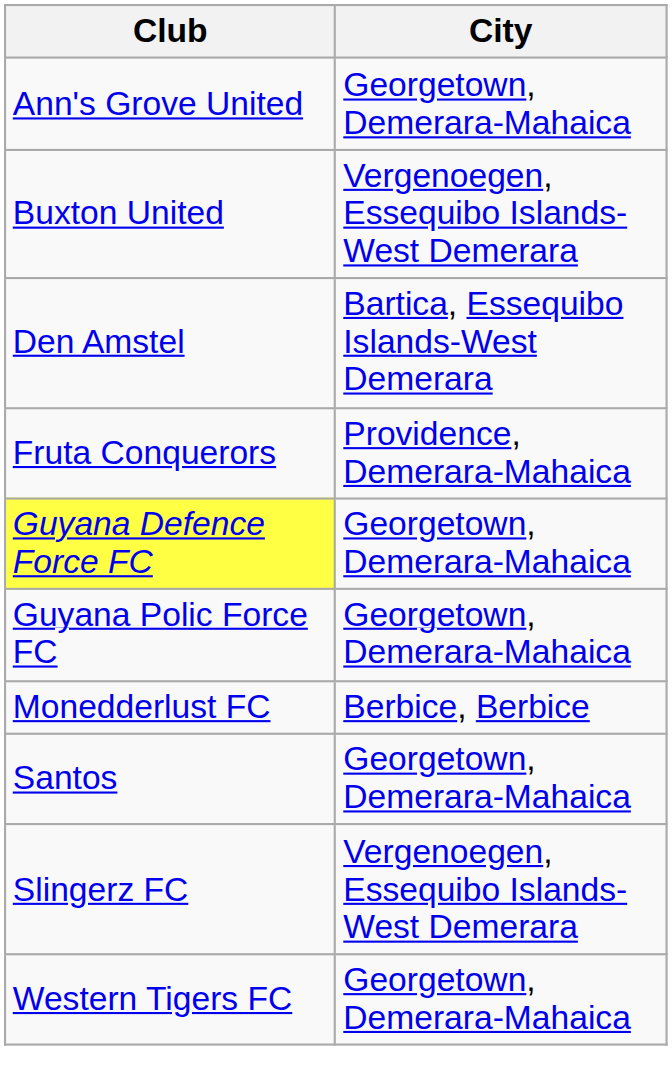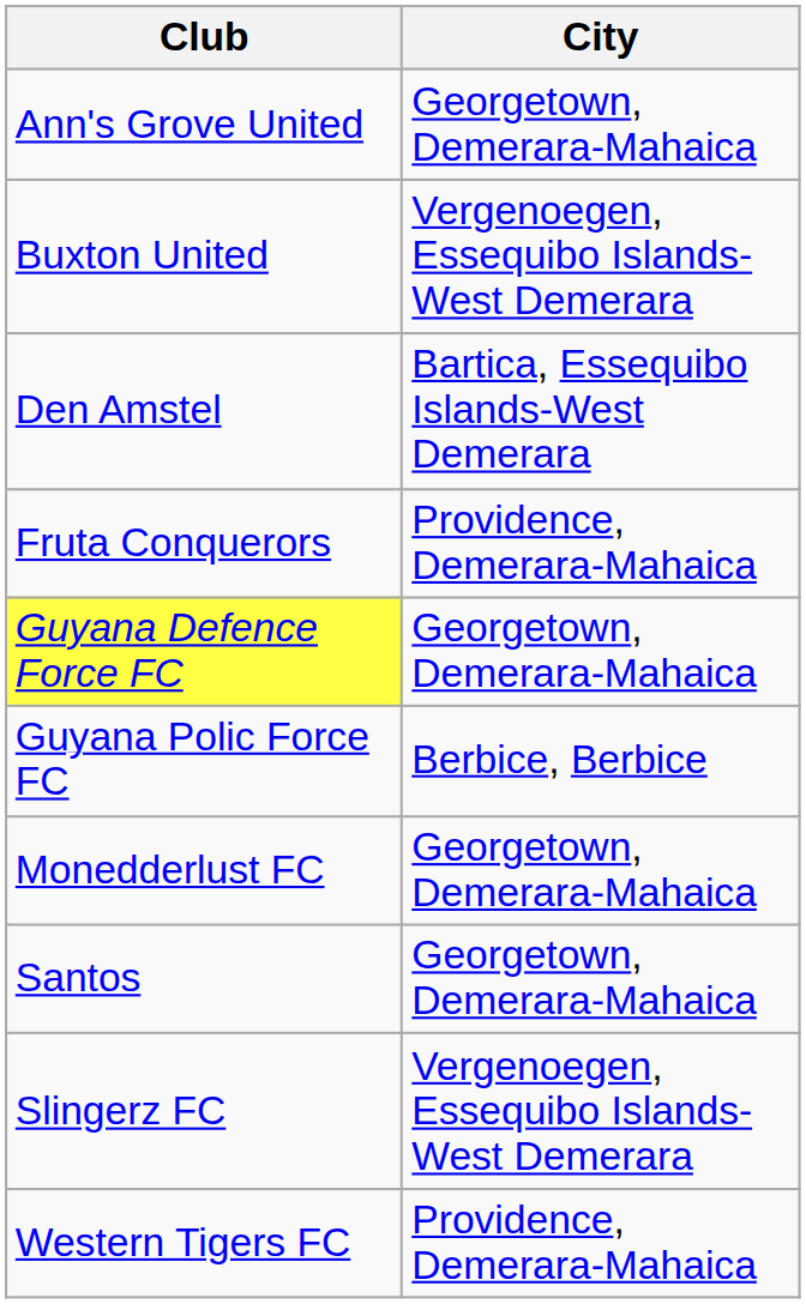Guyana Polic Force FC | City: Georgetown, Demerara-Mahaica -> Berbice, Berbice
Monedderlust FC | City: Berbice, Berbice -> Georgetown, Demerara-Mahaica
Western Tigers FC | City: Georgetown, Demerara-Mahaica -> Providence, Demerara-Mahaica
